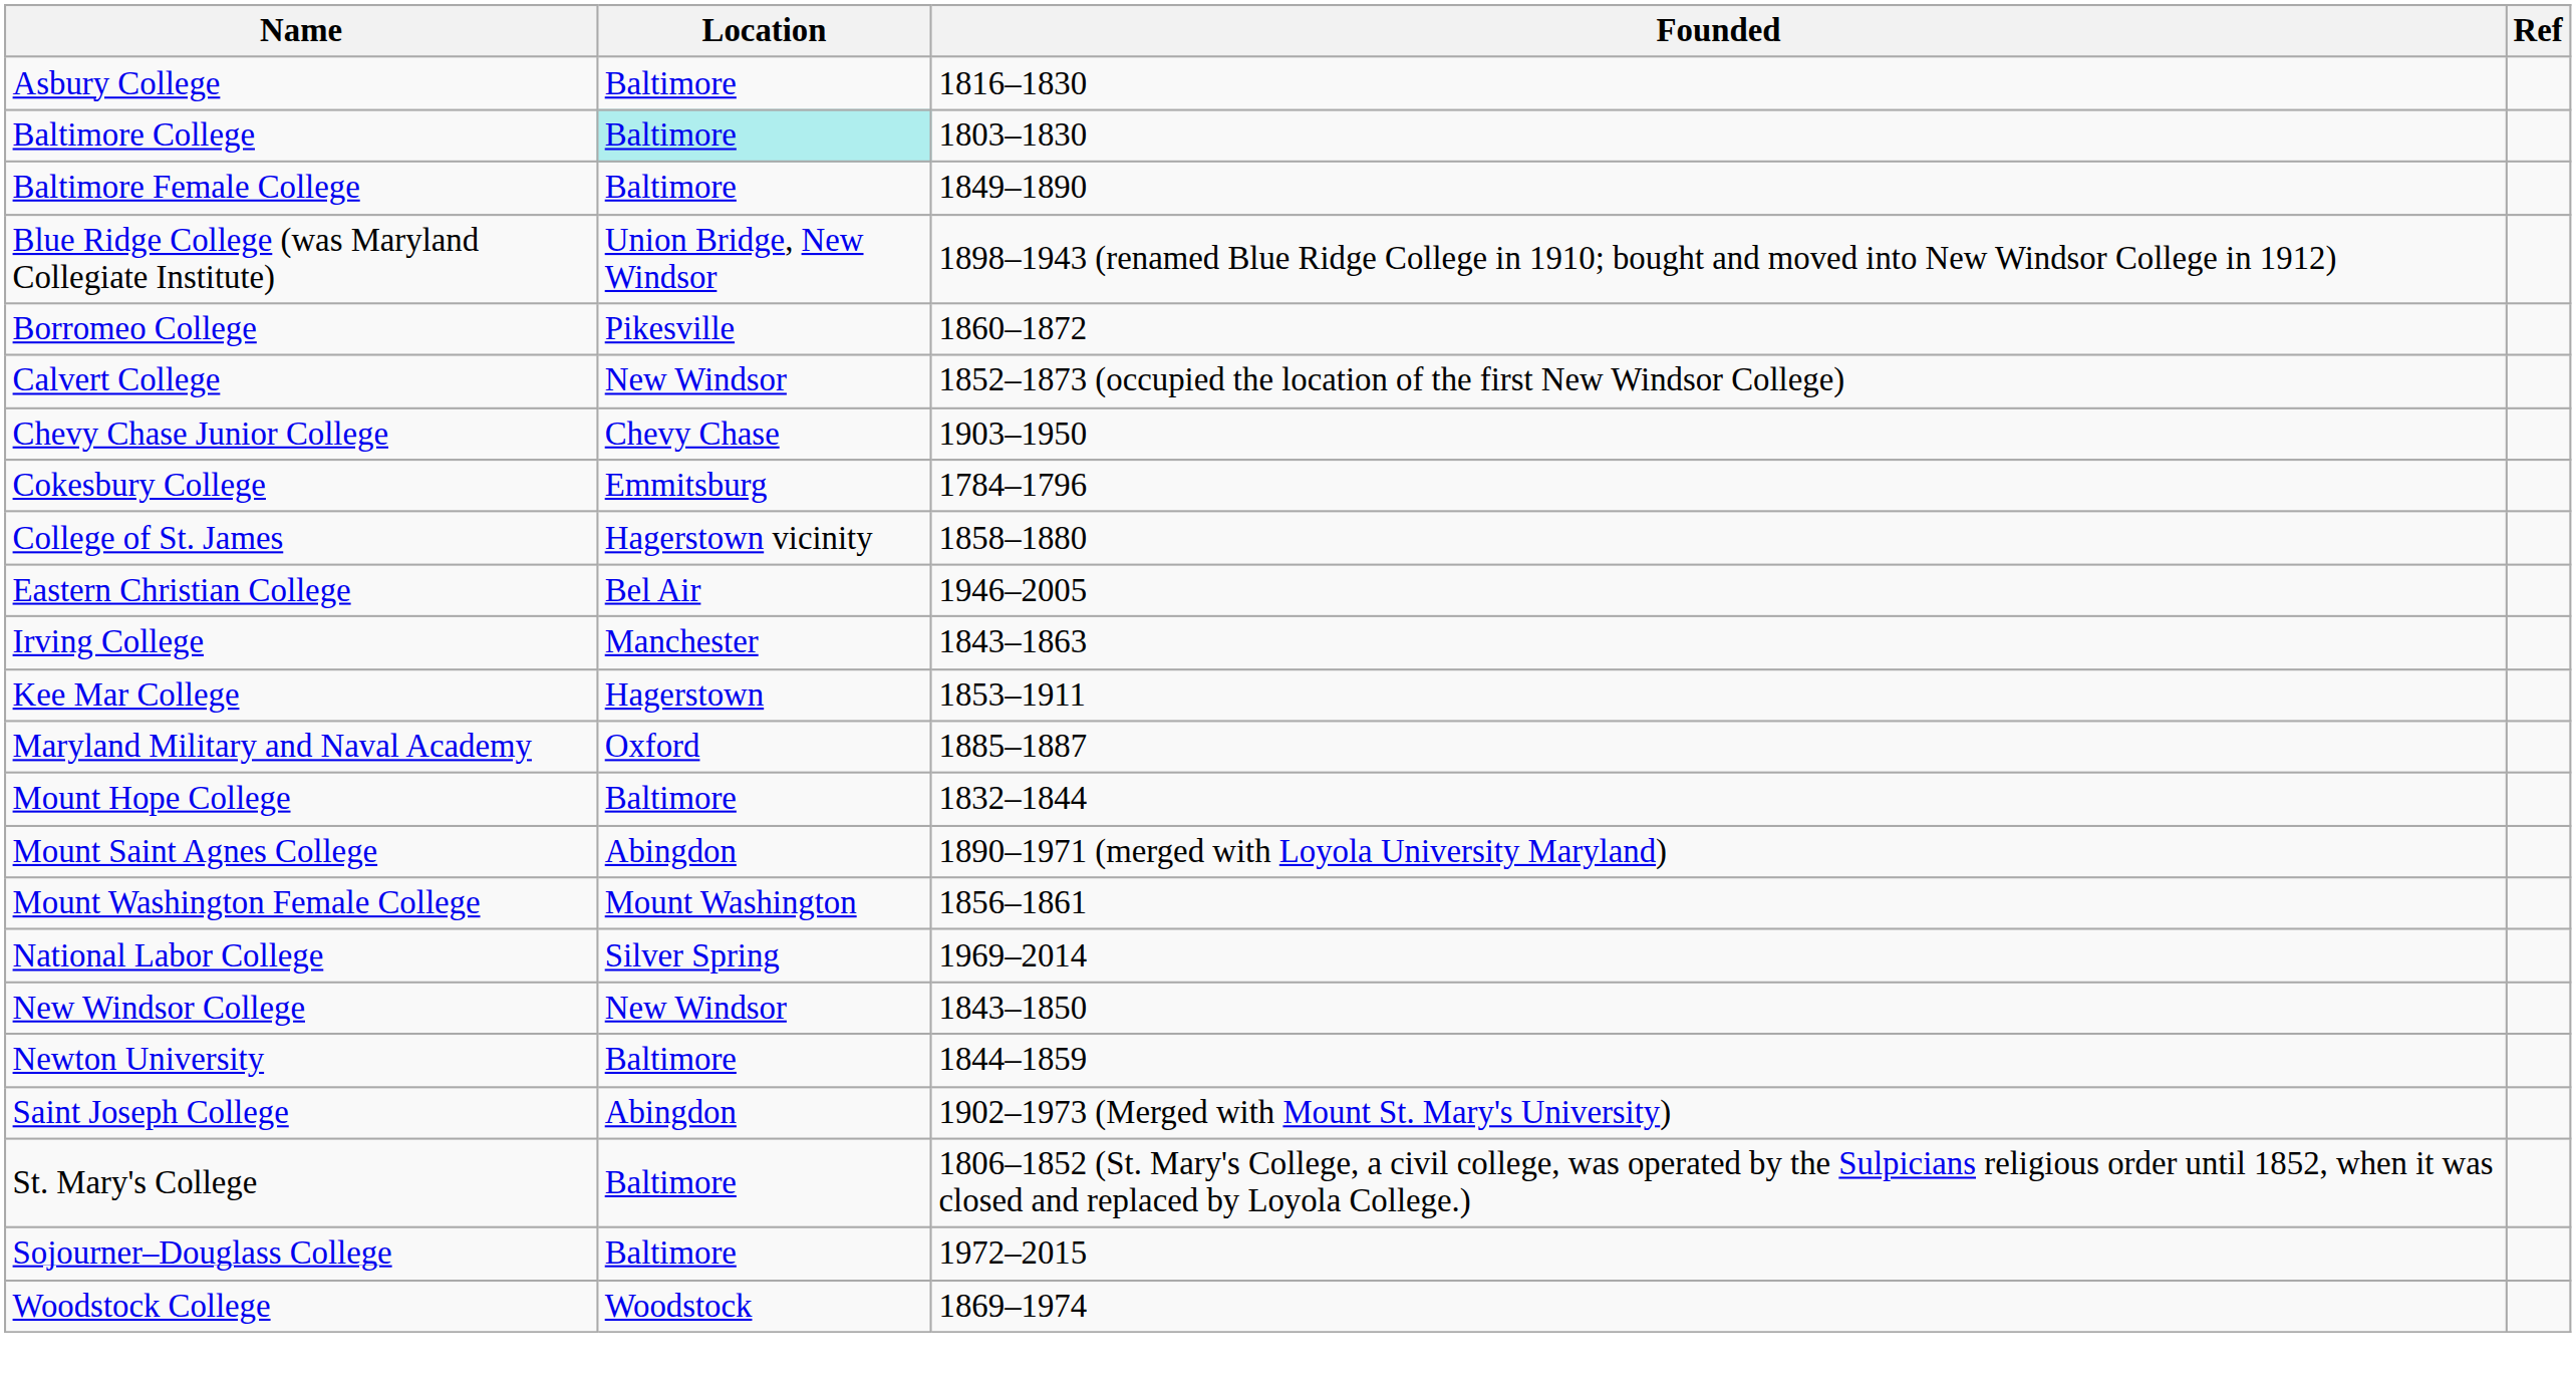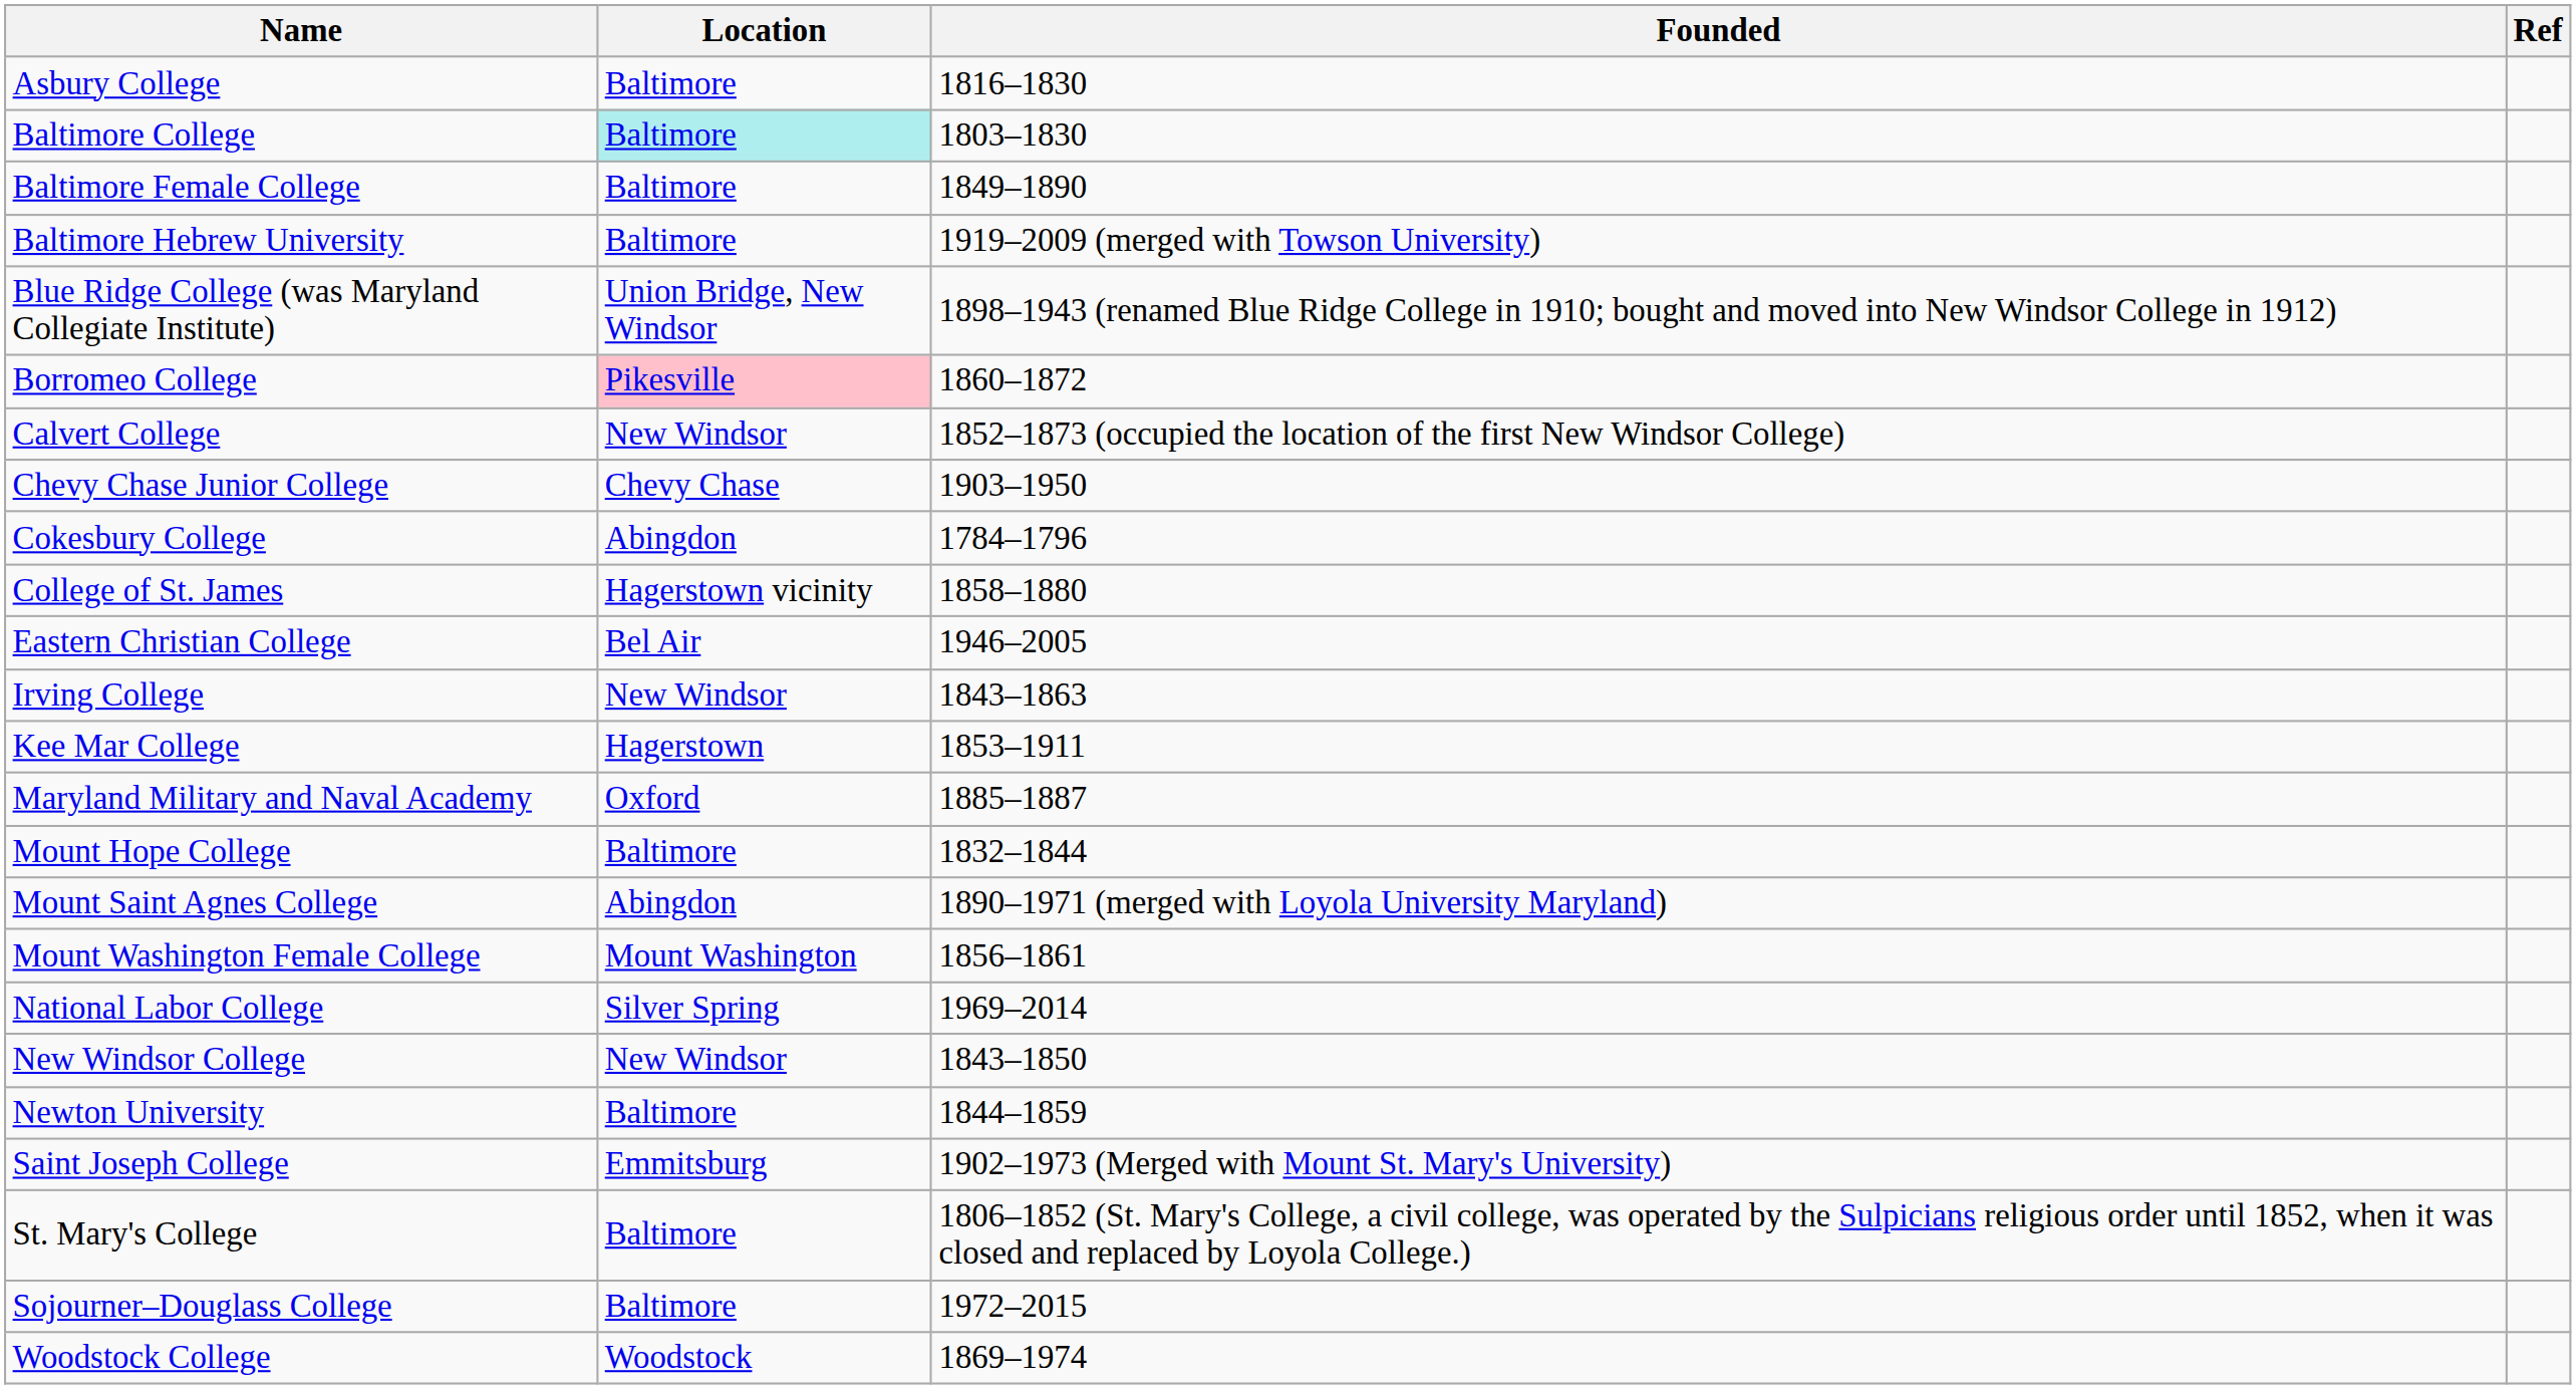+ row: Baltimore Hebrew University | Baltimore | 1919–2009 (merged with Towson University)
Borromeo College | Location: no background -> pink background
Cokesbury College | Location: Emmitsburg -> Abingdon
Irving College | Location: Manchester -> New Windsor
Saint Joseph College | Location: Abingdon -> Emmitsburg
